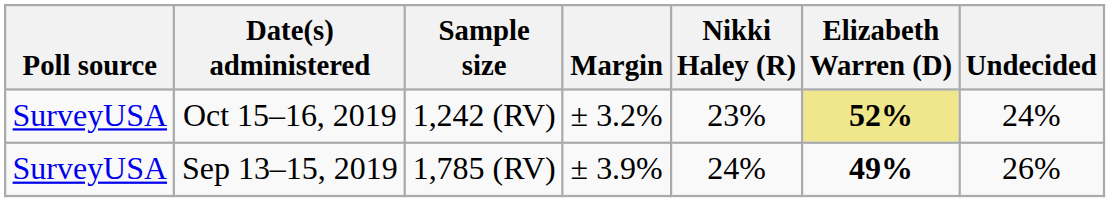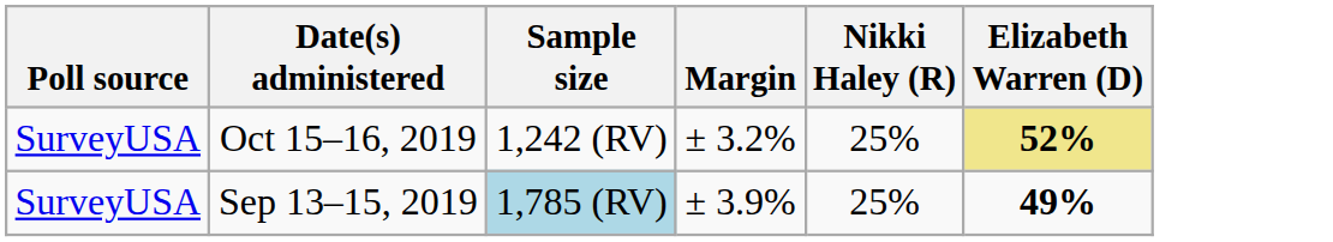- column: Undecided | 24% | 26%
Oct 15–16, 2019 | Nikki Haley (R): 23% -> 25%
Sep 13–15, 2019 | Sample size: no background -> lightblue background
Sep 13–15, 2019 | Nikki Haley (R): 24% -> 25%
